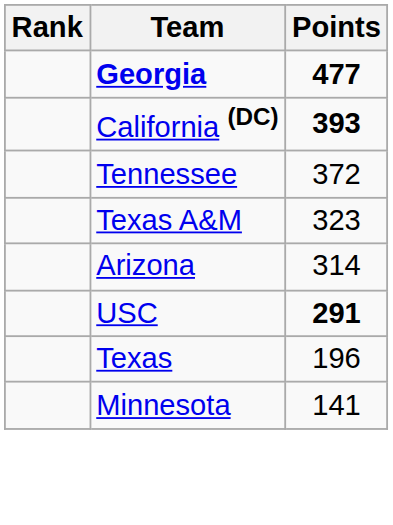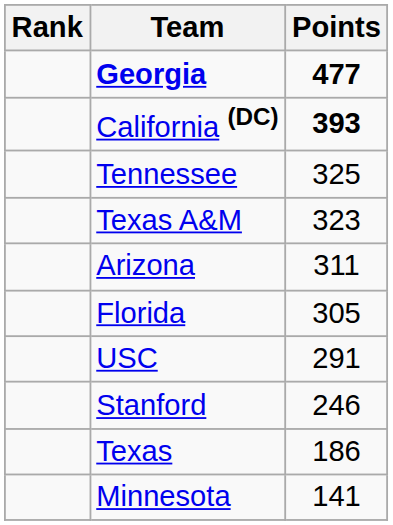Tennessee | Points: 372 -> 325
Arizona | Points: 314 -> 311
+ row: Florida | 305
USC | Points: bold -> normal
+ row: Stanford | 246
Texas | Points: 196 -> 186
